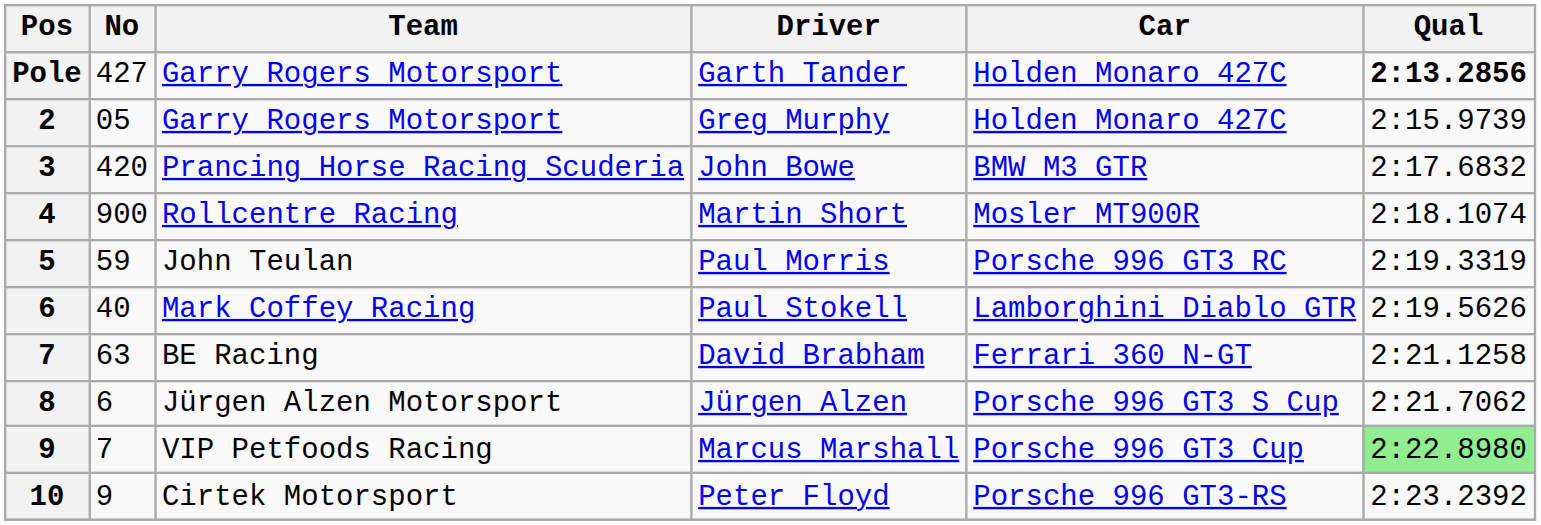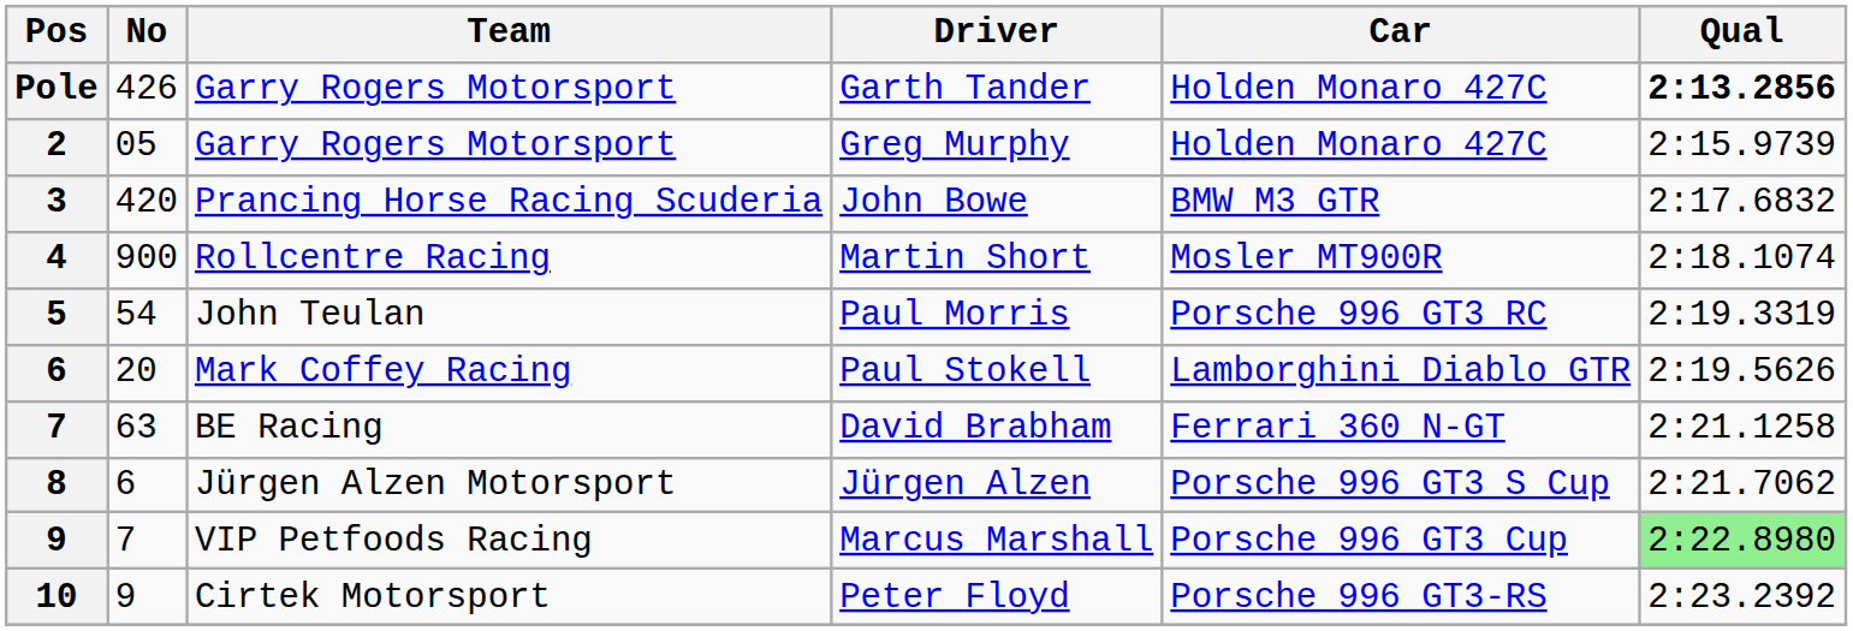Garth Tander | No: 427 -> 426
Paul Morris | No: 59 -> 54
Paul Stokell | No: 40 -> 20
